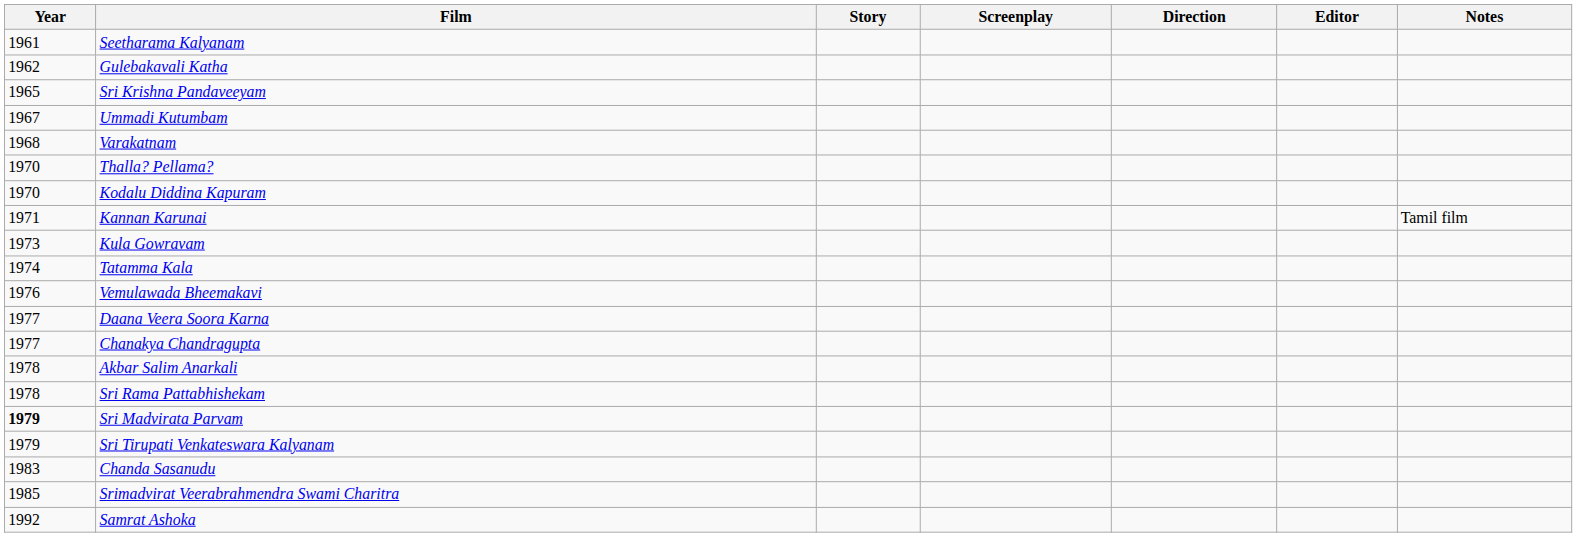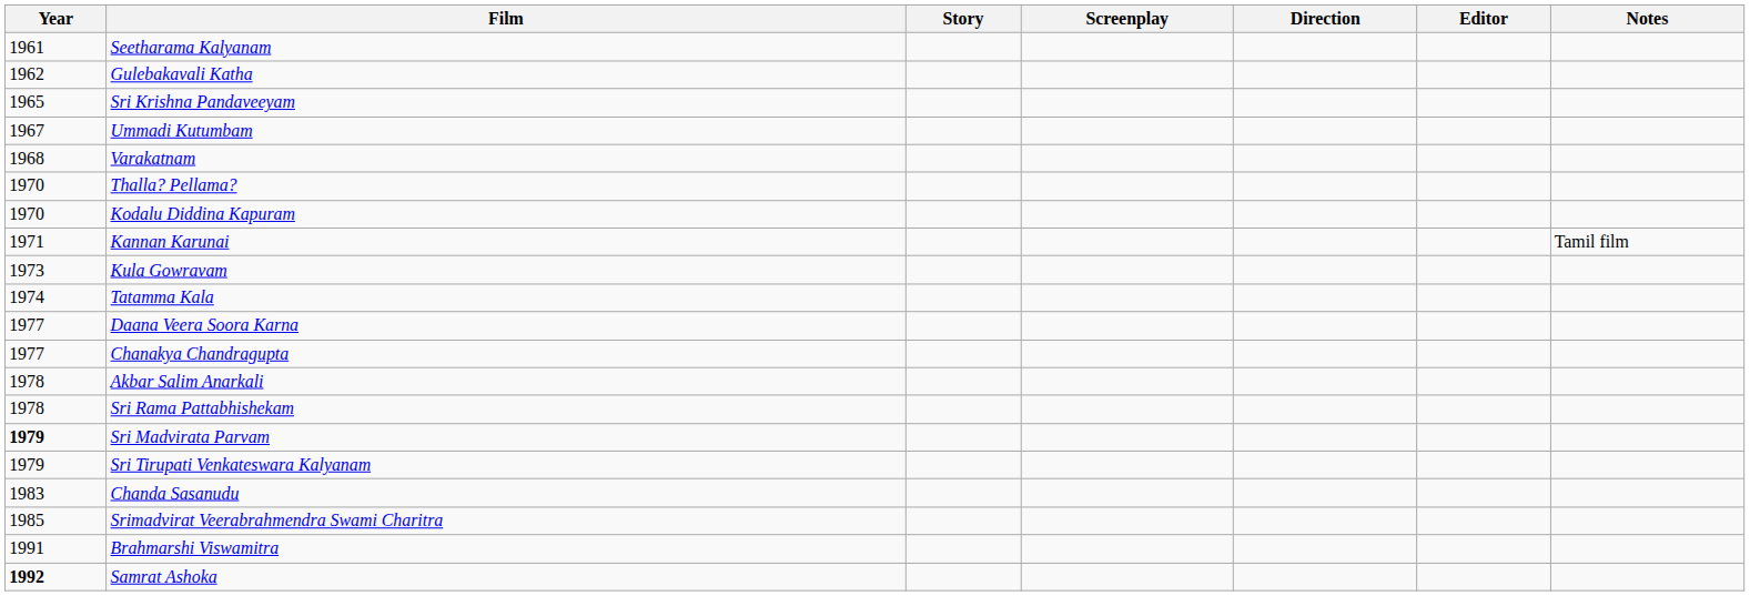- row: 1976 | Vemulawada Bheemakavi
+ row: 1991 | Brahmarshi Viswamitra
Samrat Ashoka | Year: normal -> bold
